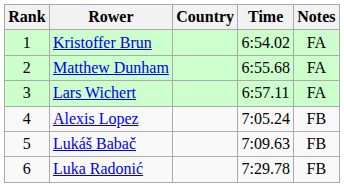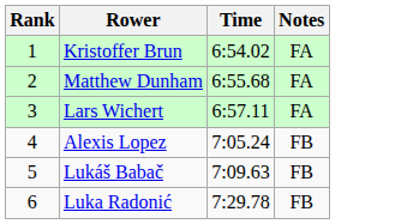- column: Country
